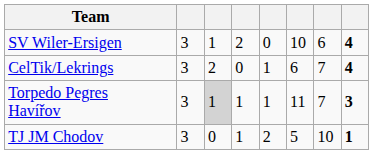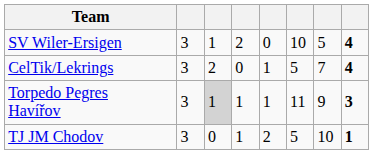SV Wiler-Ersigen | column 7: 6 -> 5
CelTik/Lekrings | column 6: 6 -> 5
Torpedo Pegres Havířov | column 7: 7 -> 9
